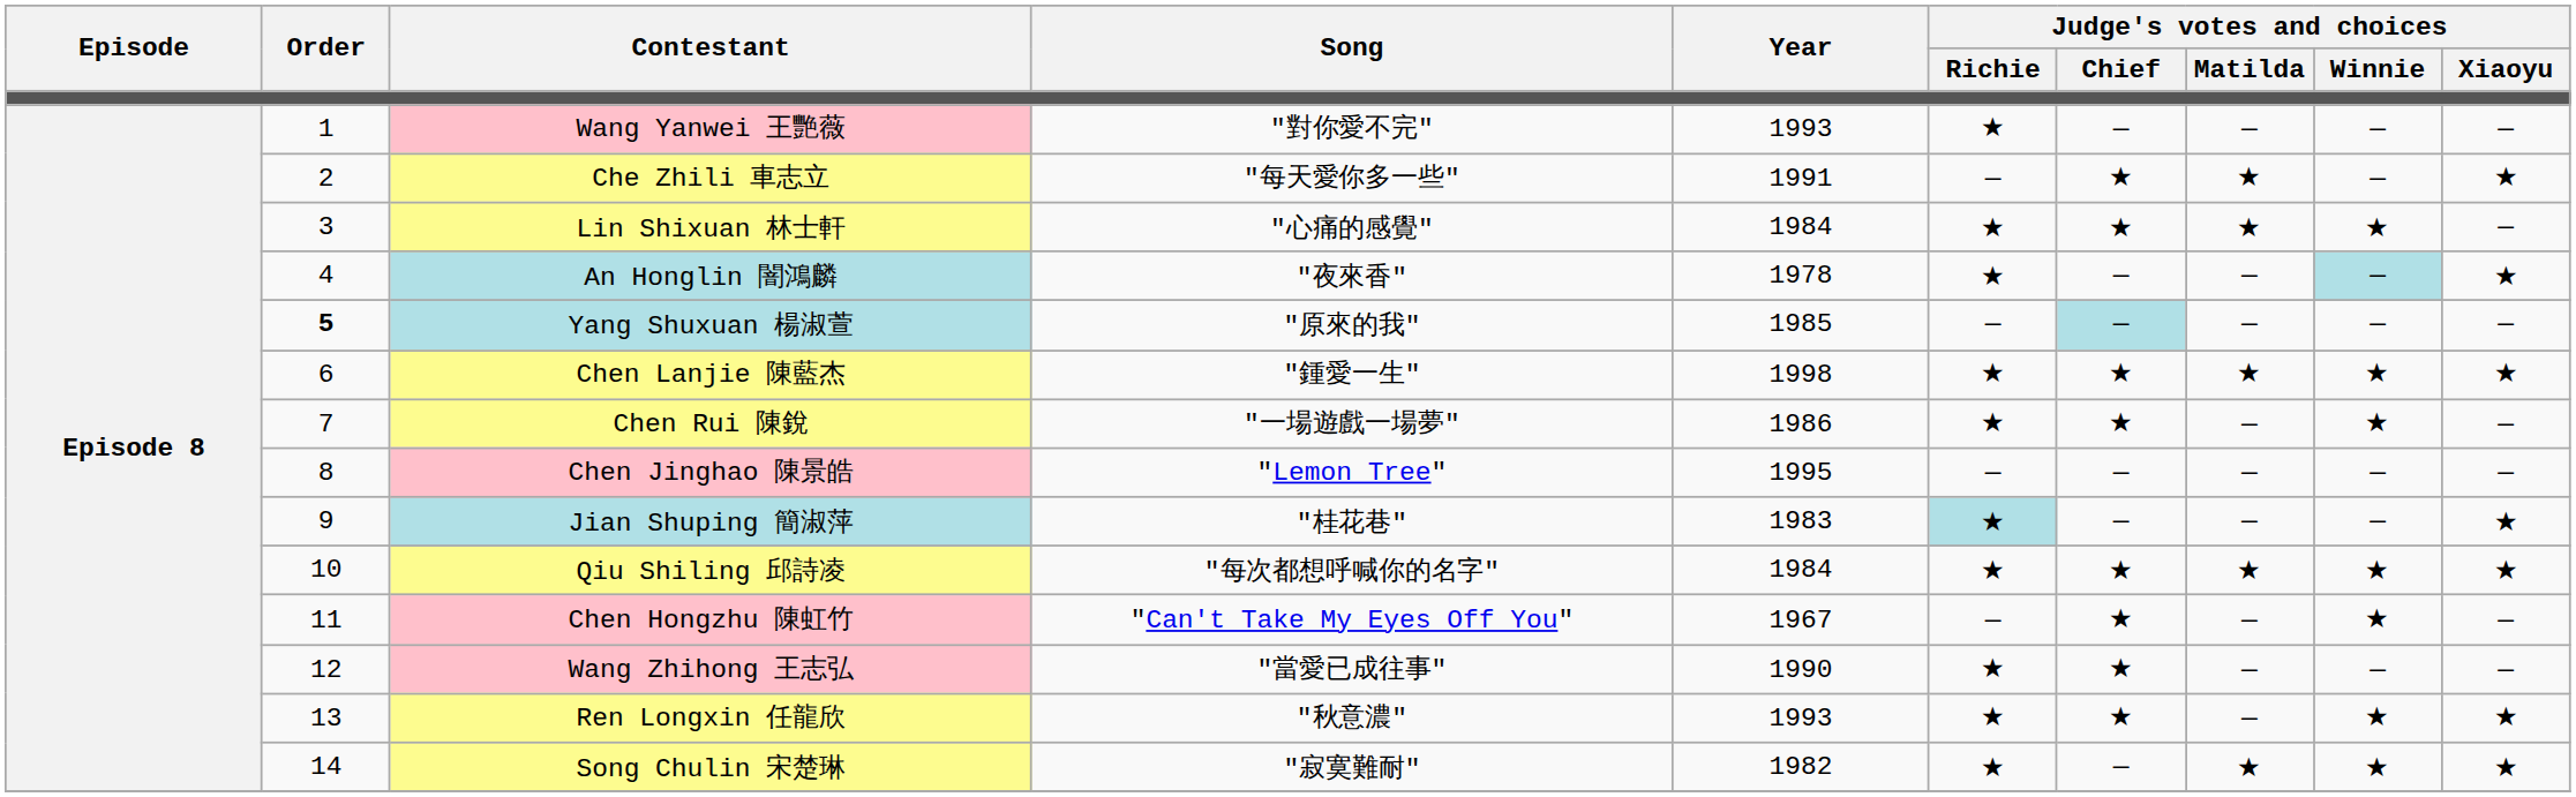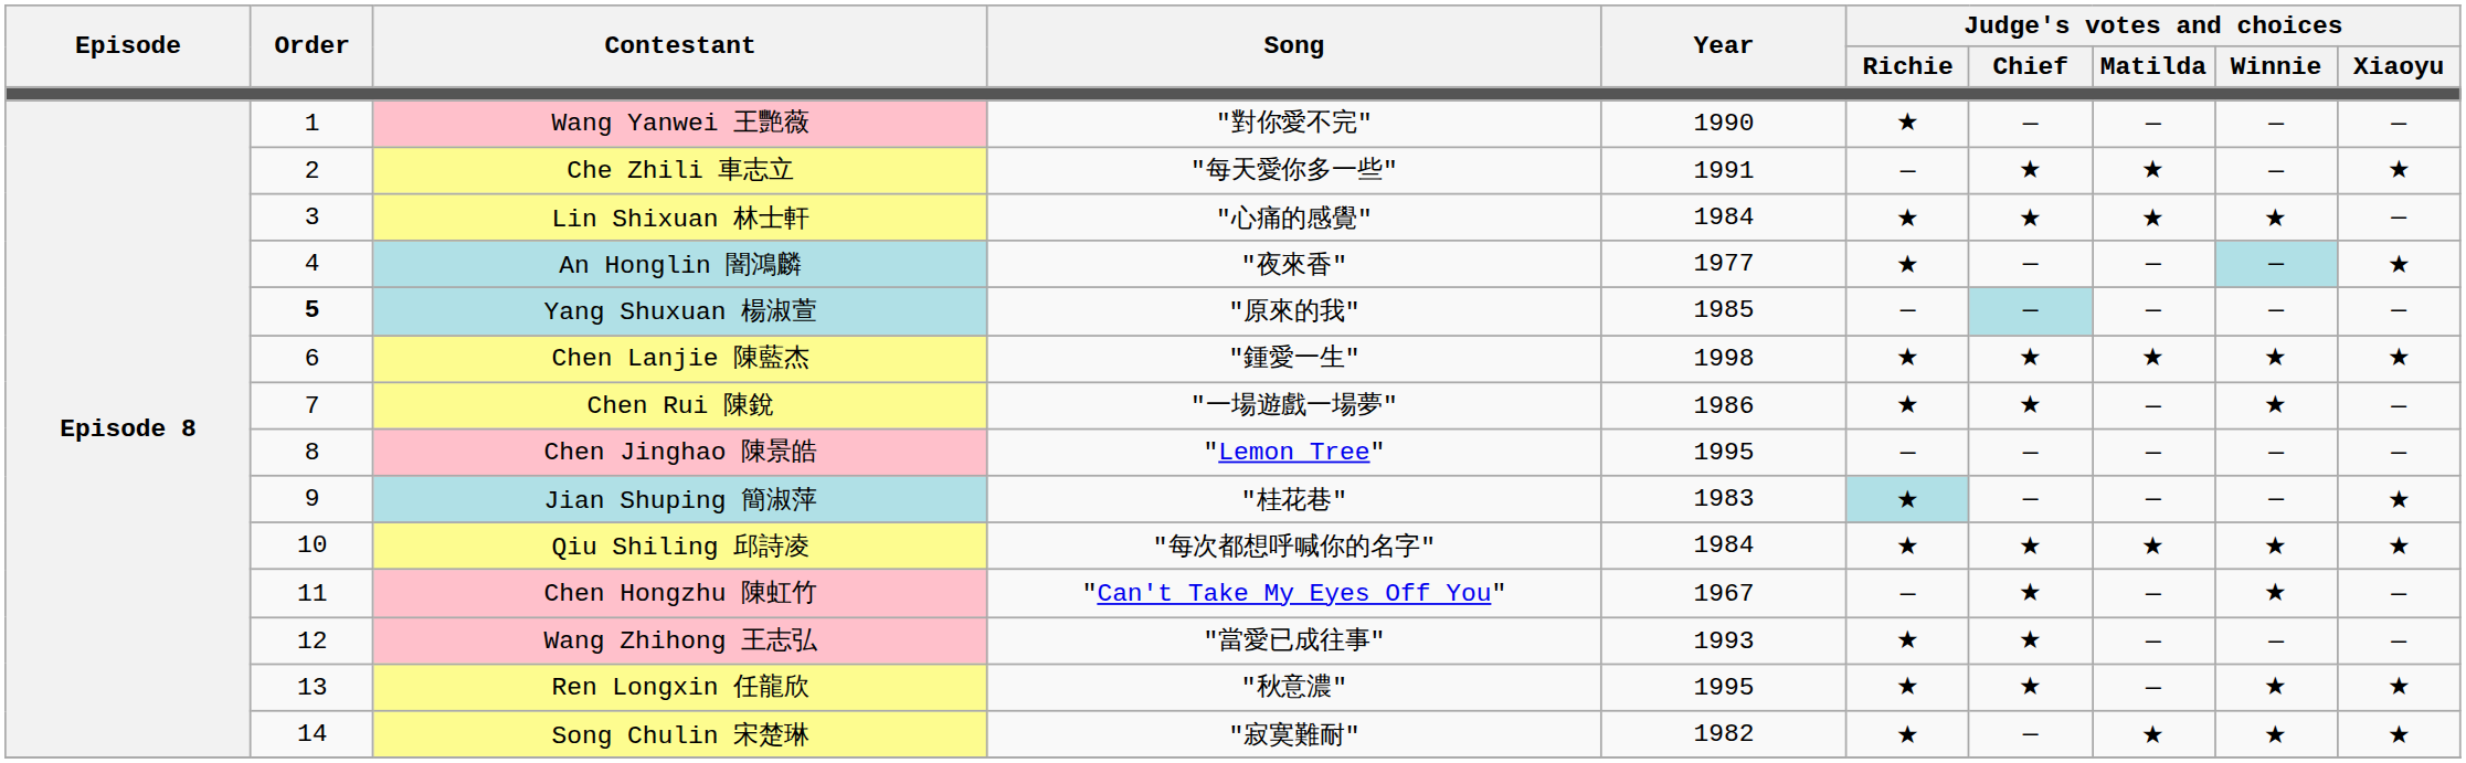Wang Yanwei 王艷薇 | Year: 1993 -> 1990
An Honglin 闇鴻麟 | Year: 1978 -> 1977
Wang Zhihong 王志弘 | Year: 1990 -> 1993
Ren Longxin 任龍欣 | Year: 1993 -> 1995
